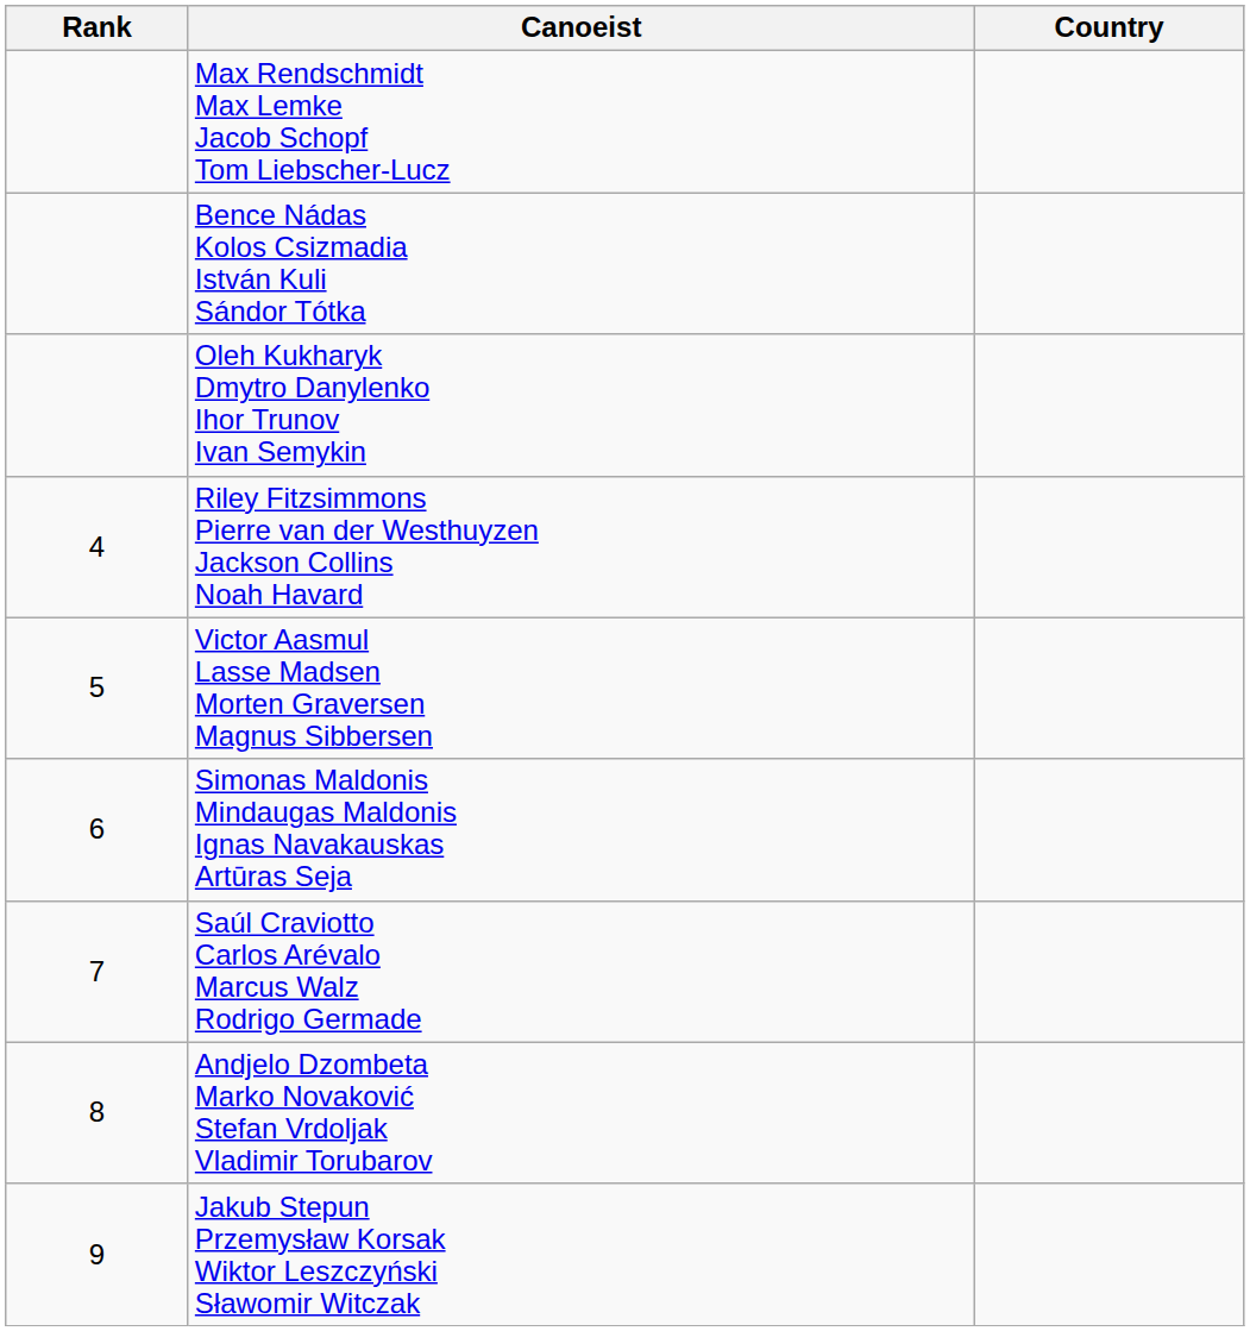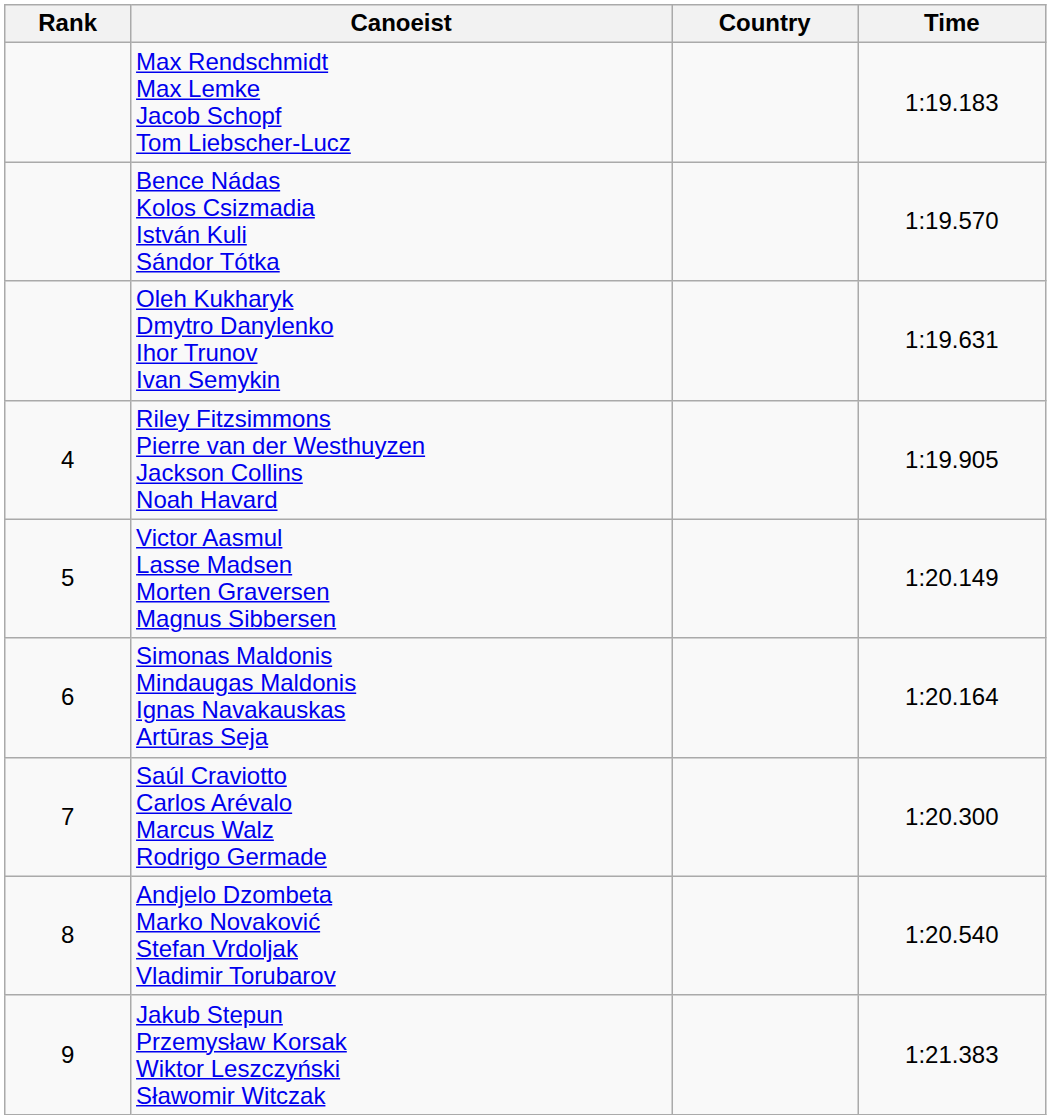+ column: Time | 1:19.183 | 1:19.570 | 1:19.631 | 1:19.905 | 1:20.149 | 1:20.164 | 1:20.300 | 1:20.540 | 1:21.383
